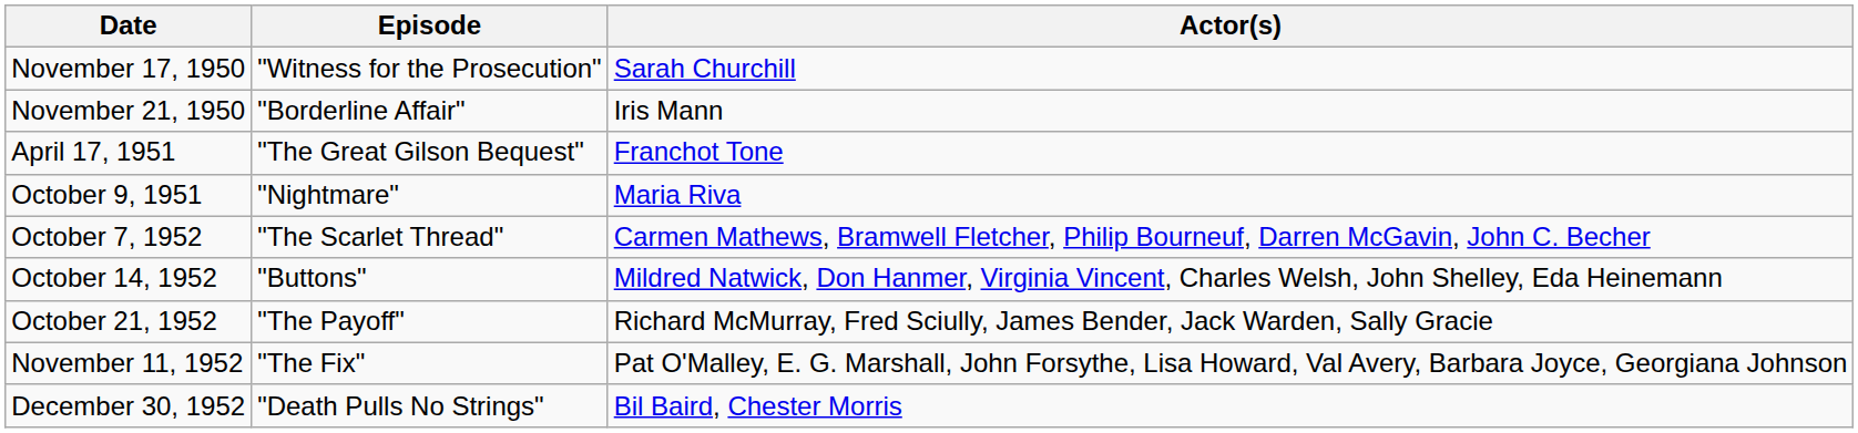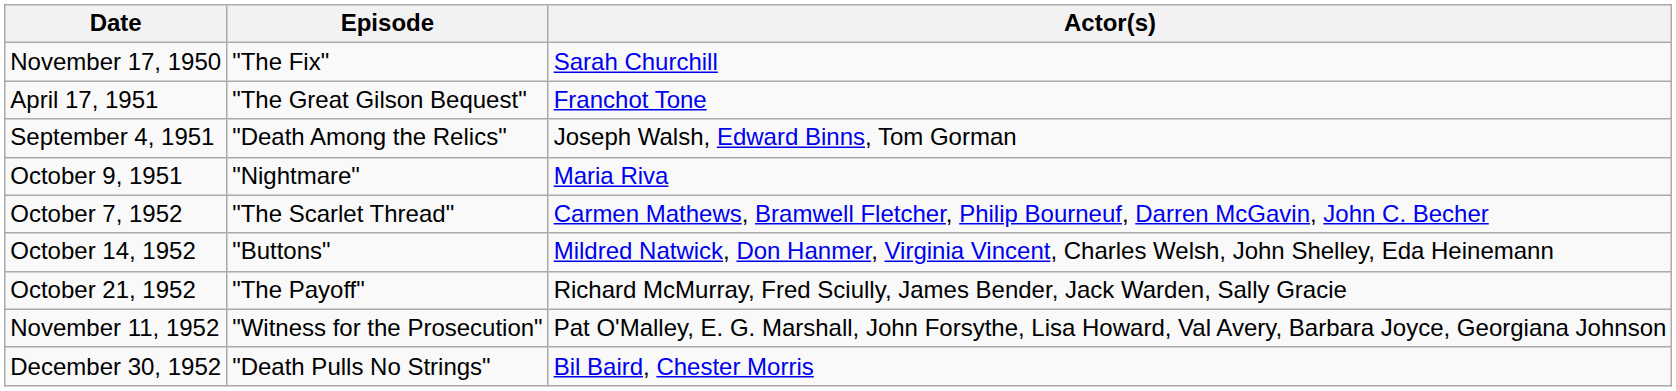November 17, 1950 | Episode: "Witness for the Prosecution" -> "The Fix"
- row: November 21, 1950 | "Borderline Affair" | Iris Mann
+ row: September 4, 1951 | "Death Among the Relics" | Joseph Walsh, Edward Binns, Tom Gorman
November 11, 1952 | Episode: "The Fix" -> "Witness for the Prosecution"
